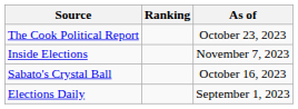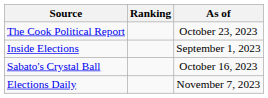Inside Elections | As of: November 7, 2023 -> September 1, 2023
Elections Daily | As of: September 1, 2023 -> November 7, 2023
